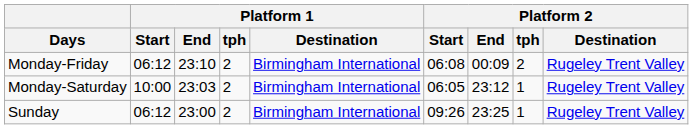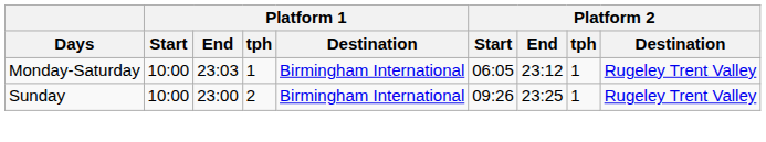- row: Monday-Friday | 06:12 | 23:10 | 2 | Birmingham International | 06:08 | 00:09 | 2 | Rugeley Trent Valley
Monday-Saturday | Platform 1 / tph: 2 -> 1
Sunday | Platform 1 / Start: 06:12 -> 10:00
